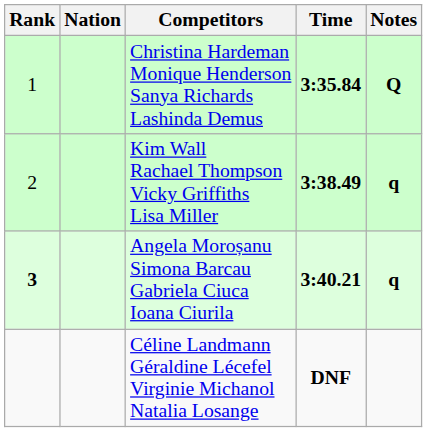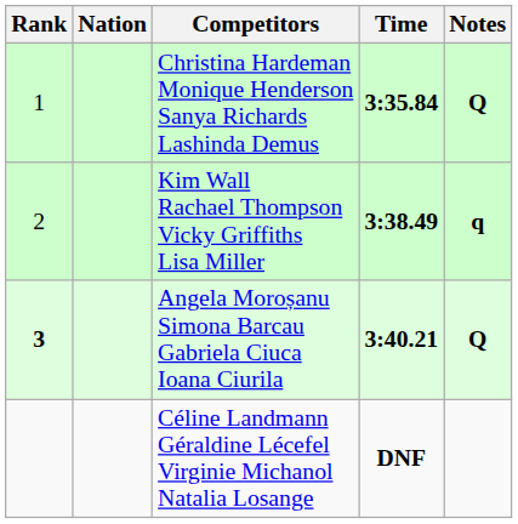Angela Moroșanu Simona Barcau Gabriela Ciuca Ioana Ciurila | Notes: q -> Q
